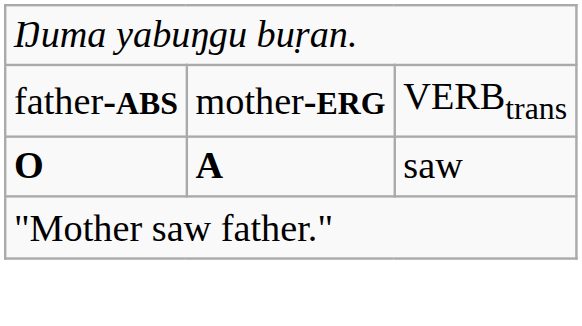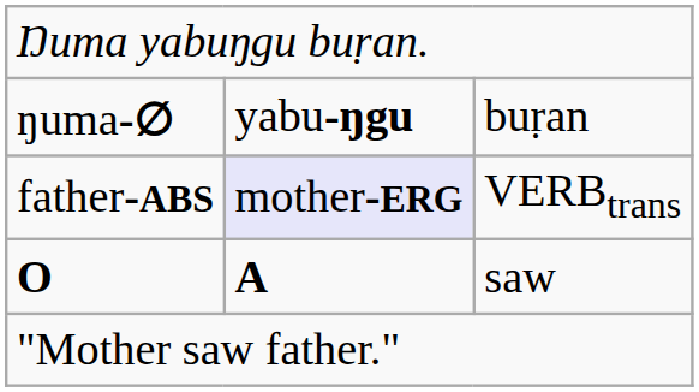+ row: ŋuma-∅ | yabu-ŋgu | buṛan
father-ABS | column 2: no background -> lavender background
